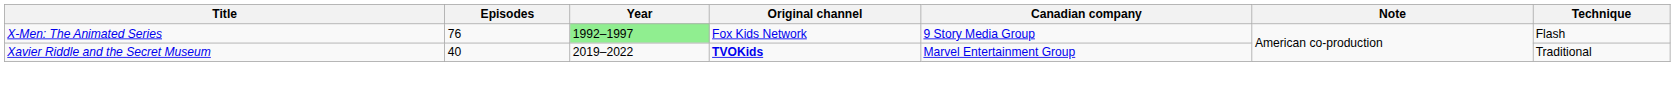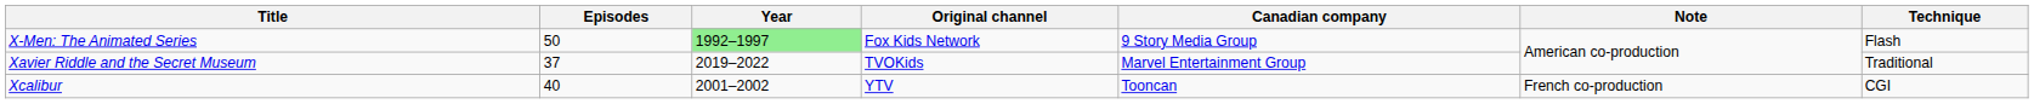X-Men: The Animated Series | Episodes: 76 -> 50
Xavier Riddle and the Secret Museum | Episodes: 40 -> 37
Xavier Riddle and the Secret Museum | Original channel: bold -> normal
+ row: Xcalibur | 40 | 2001–2002 | YTV | Tooncan | French co-production | CGI
